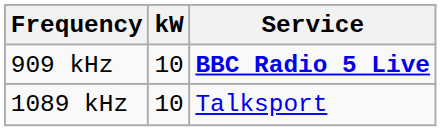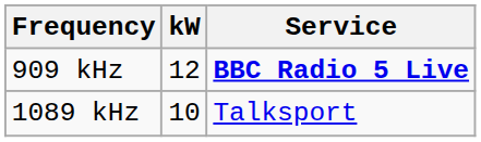909 kHz | kW: 10 -> 12
